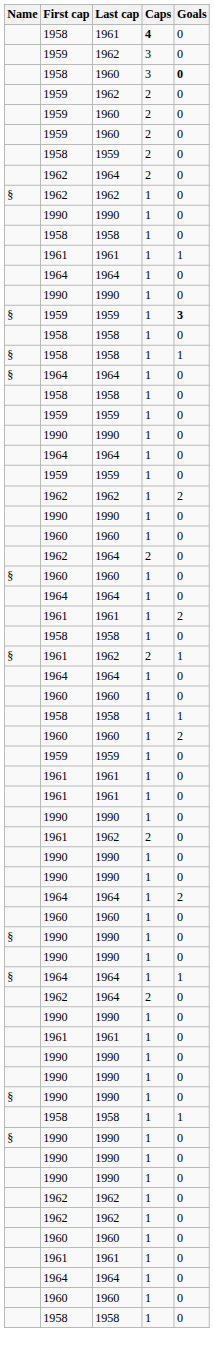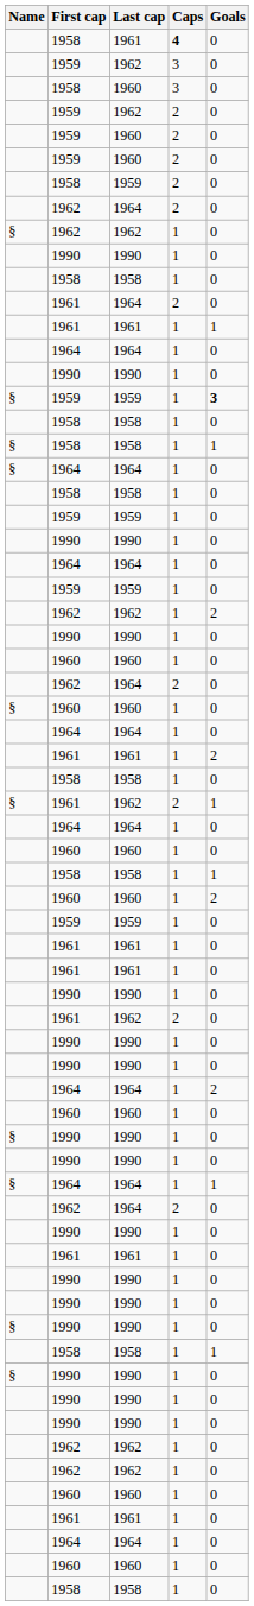1958 / 1960 | Goals: bold -> normal
+ row: 1961 | 1964 | 2 | 0
